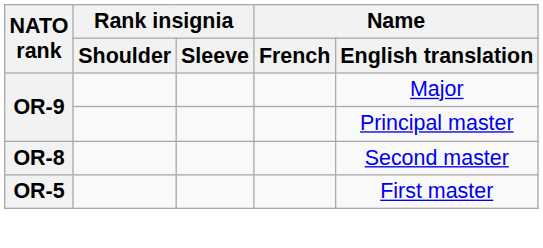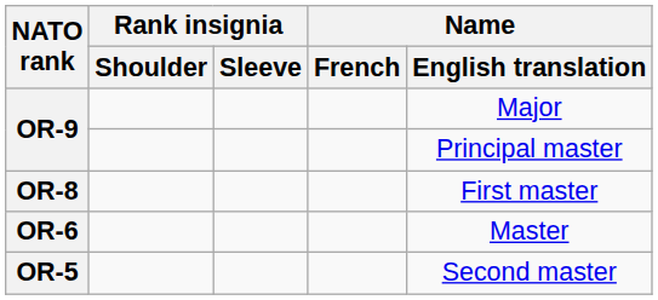OR-8 | Name / English translation: Second master -> First master
+ row: OR-6 | Master
OR-5 | Name / English translation: First master -> Second master
